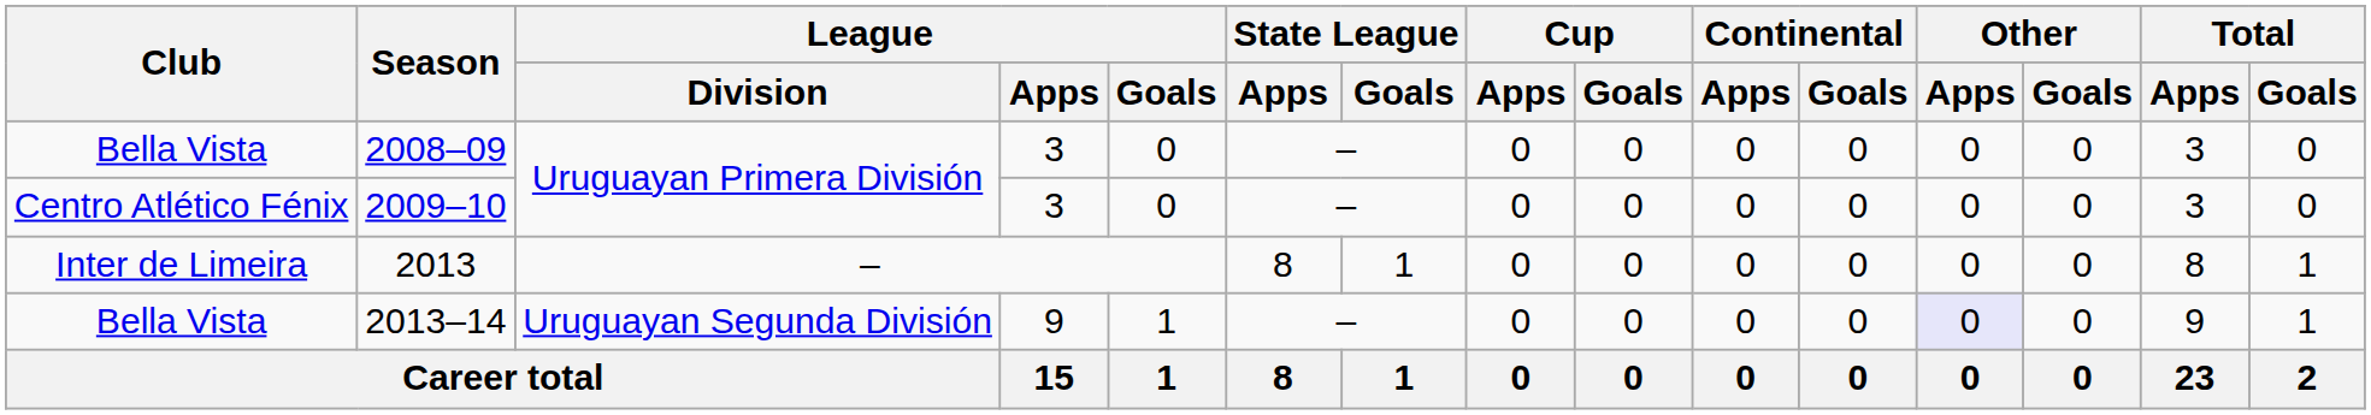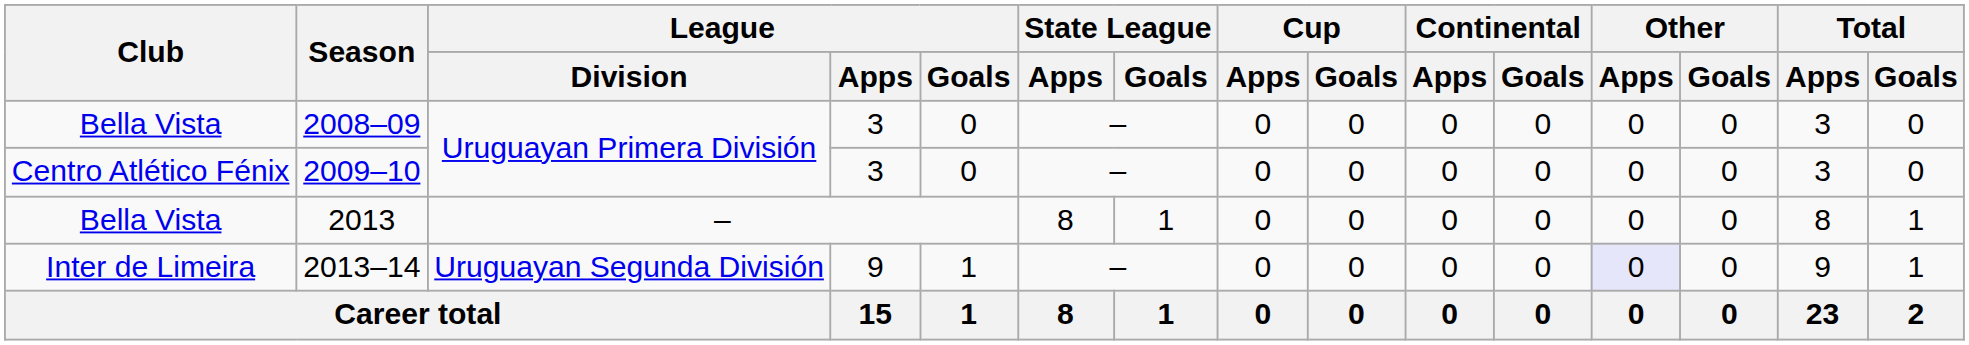2013 | Club: Inter de Limeira -> Bella Vista
2013–14 | Club: Bella Vista -> Inter de Limeira
